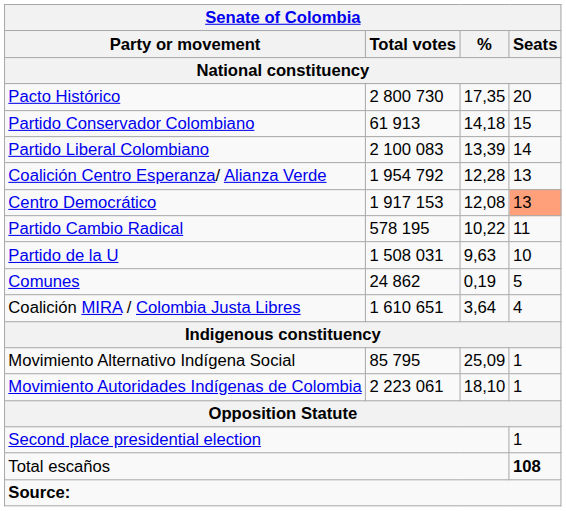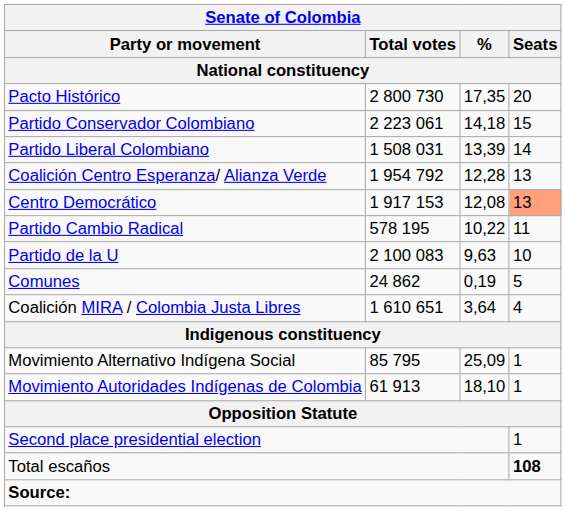Partido Conservador Colombiano | Total votes: 61 913 -> 2 223 061
Partido Liberal Colombiano | Total votes: 2 100 083 -> 1 508 031
Partido de la U | Total votes: 1 508 031 -> 2 100 083
Movimiento Autoridades Indígenas de Colombia | Total votes: 2 223 061 -> 61 913
